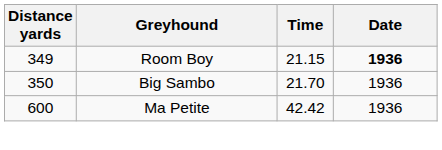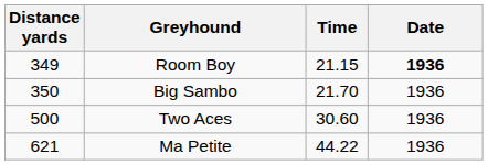+ row: 500 | Two Aces | 30.60 | 1936
Ma Petite | Distance yards: 600 -> 621
Ma Petite | Time: 42.42 -> 44.22
